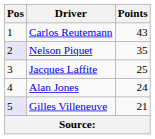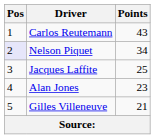Nelson Piquet | Points: 35 -> 34
Alan Jones | Points: 24 -> 23
Gilles Villeneuve | Pos: lavender background -> no background
